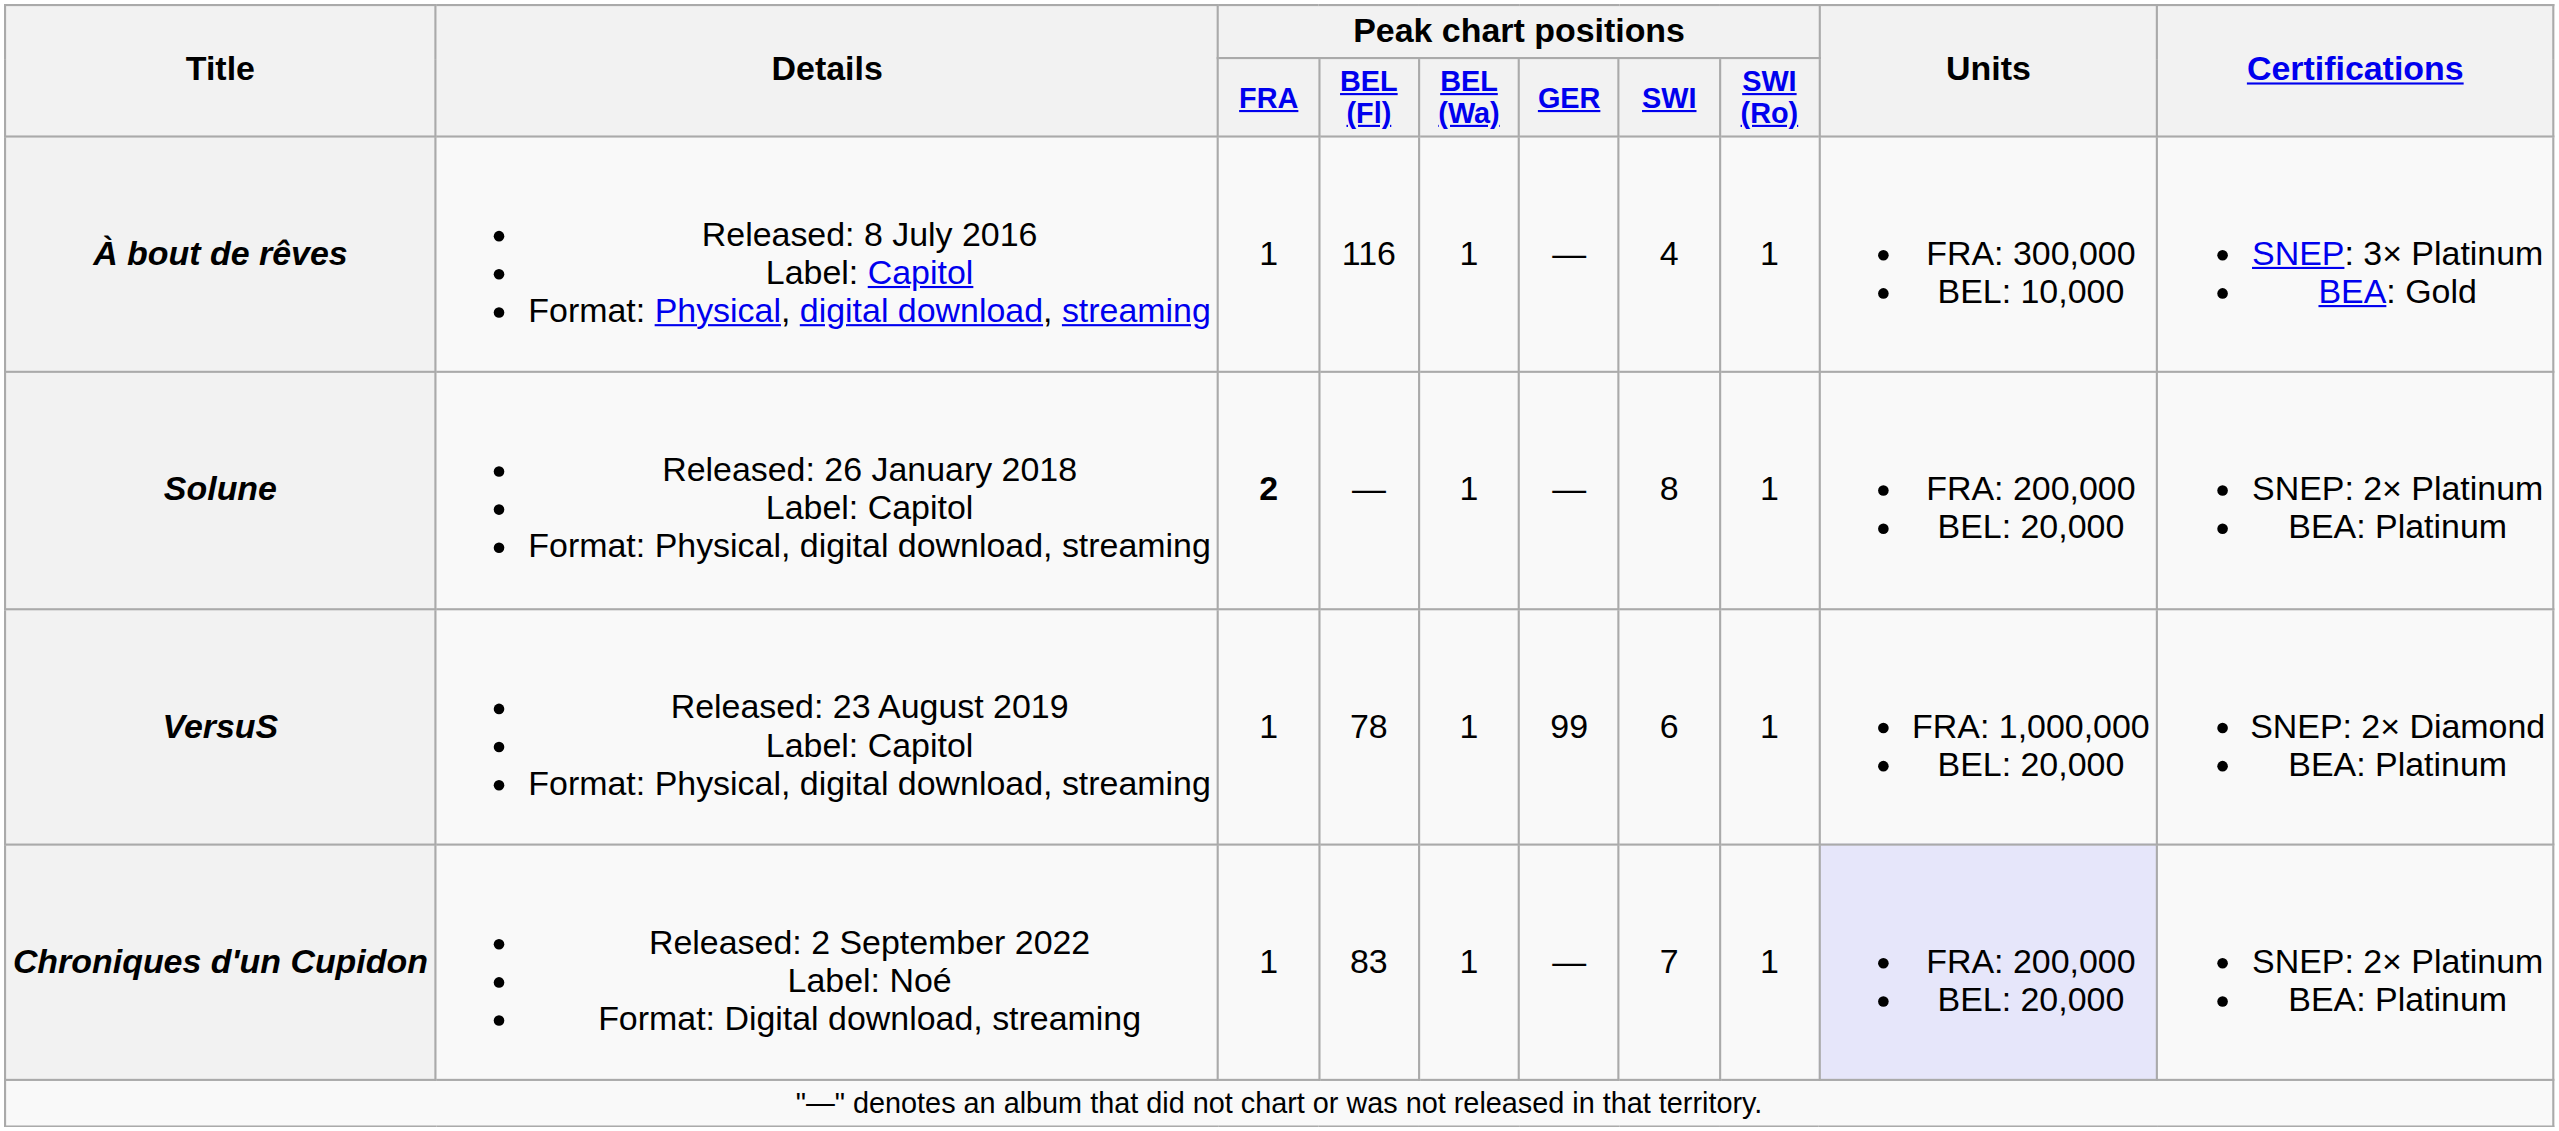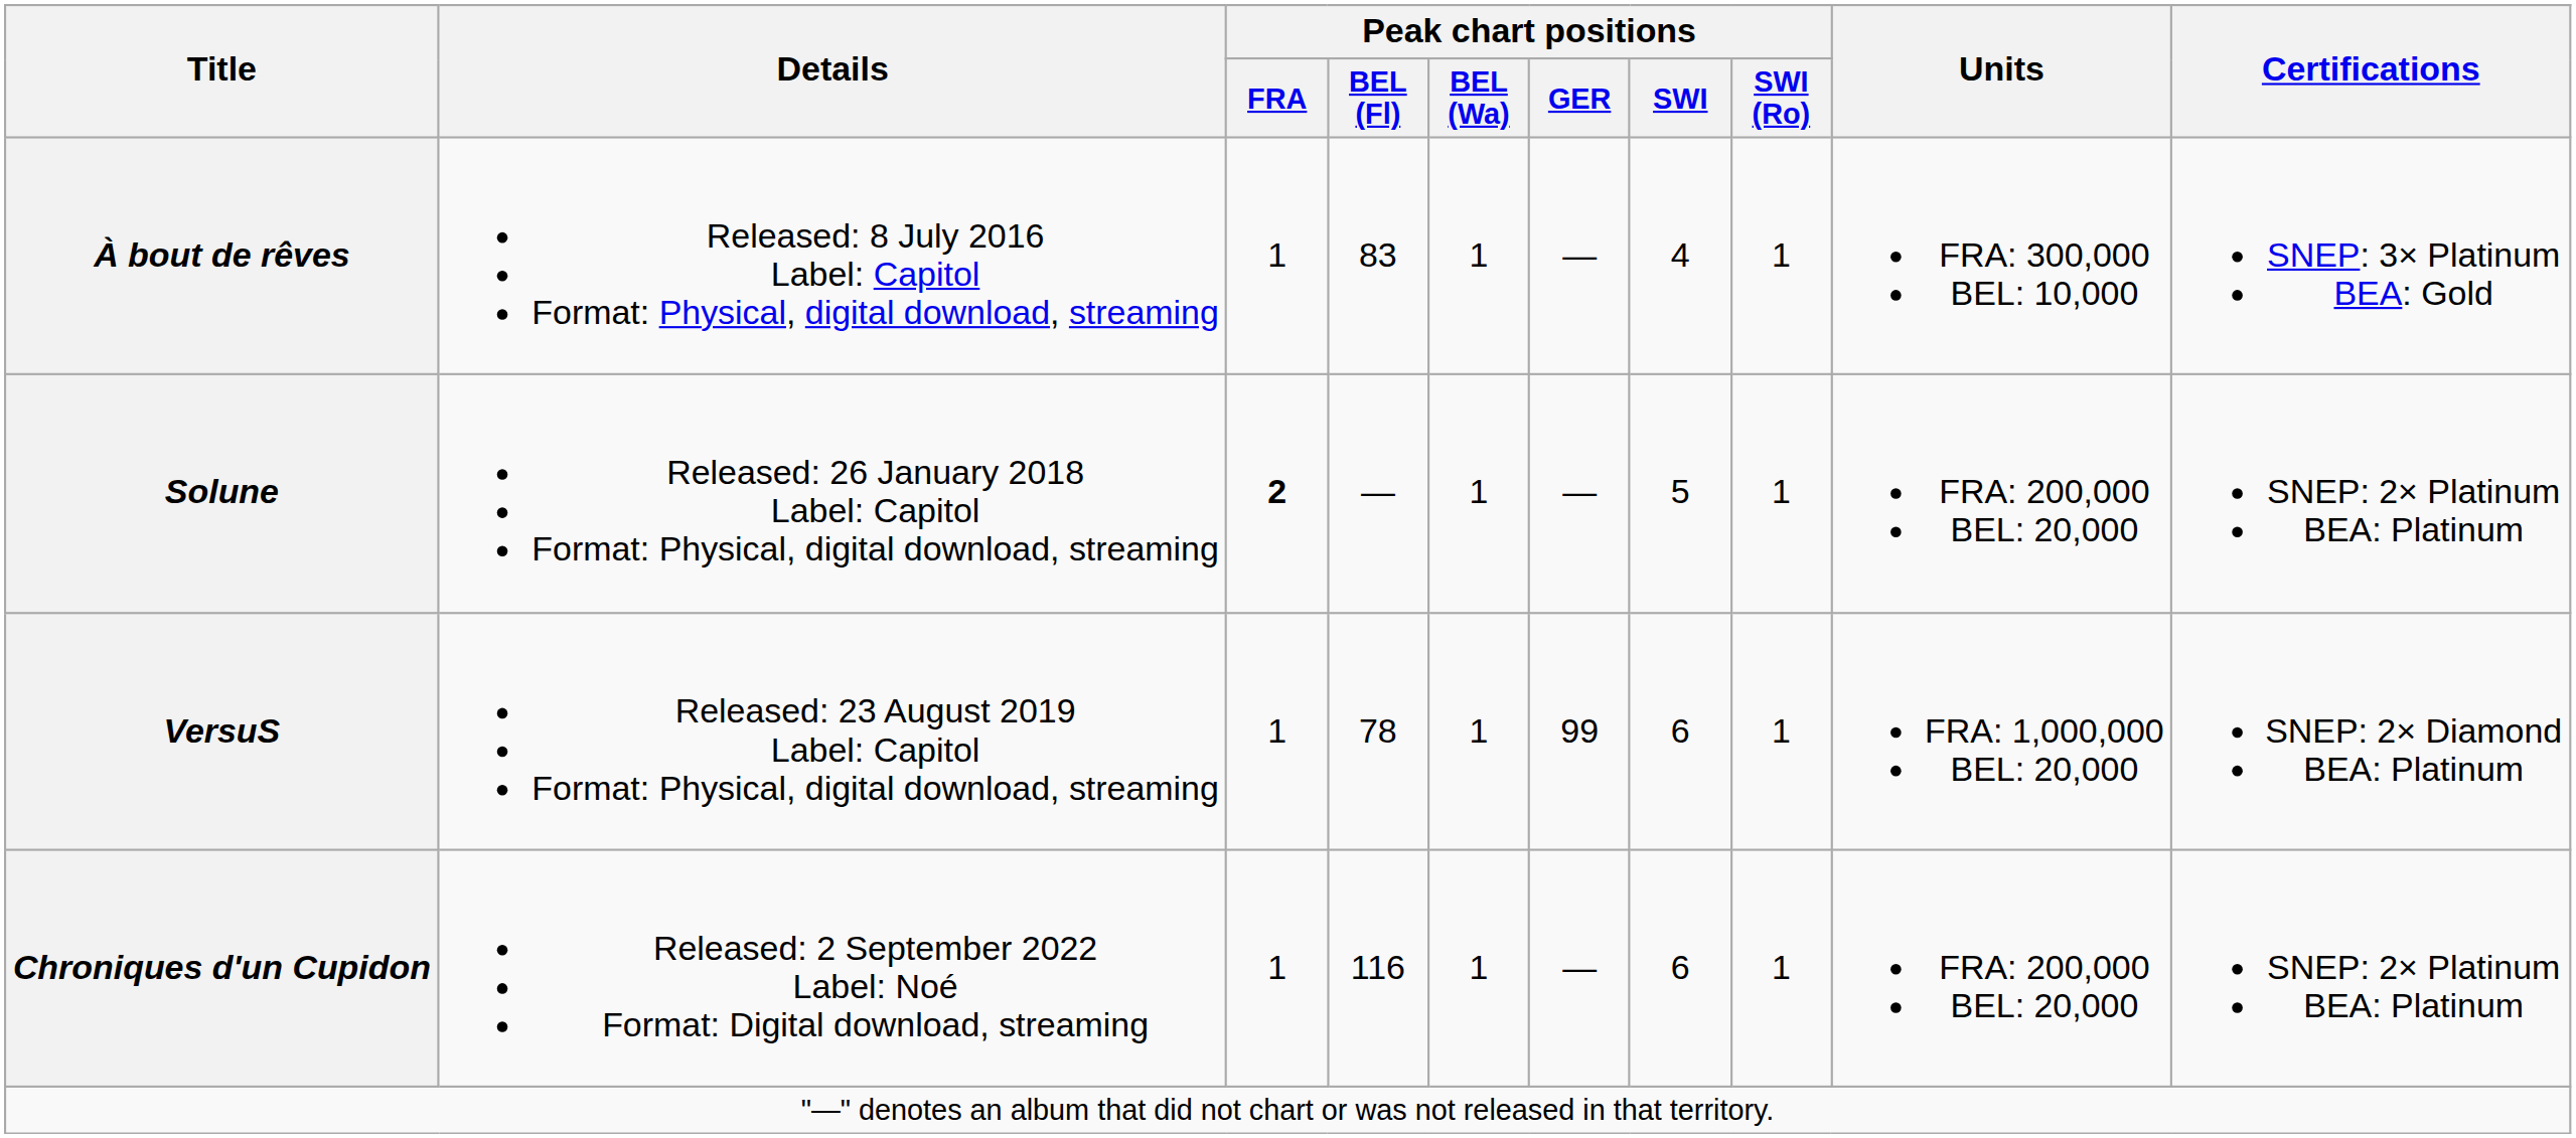À bout de rêves | Peak chart positions / BEL (Fl): 116 -> 83
Solune | Peak chart positions / SWI: 8 -> 5
Chroniques d'un Cupidon | Peak chart positions / BEL (Fl): 83 -> 116
Chroniques d'un Cupidon | Peak chart positions / SWI: 7 -> 6
Chroniques d'un Cupidon | Units: lavender background -> no background
